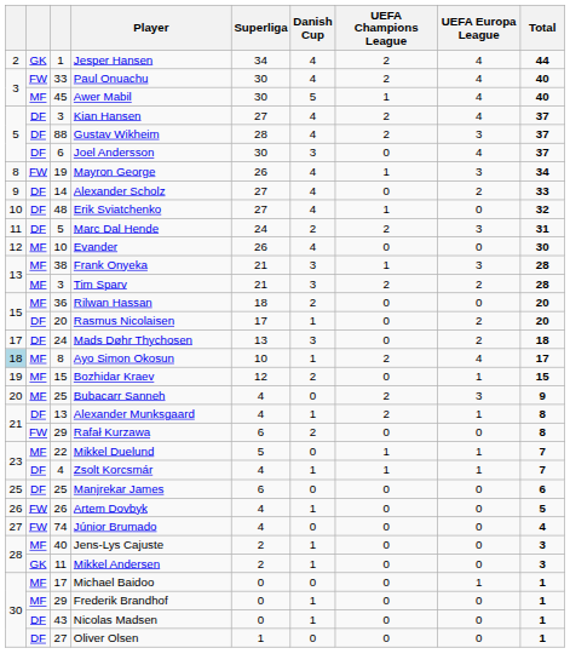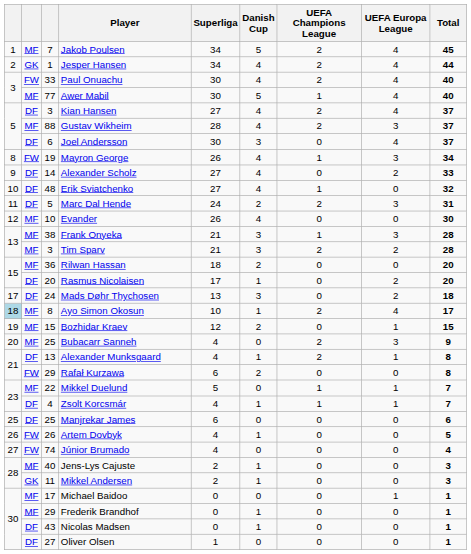+ row: 1 | MF | 7 | Jakob Poulsen | 34 | 5 | 2 | 4 | 45
Awer Mabil | column 3: 45 -> 77
Gustav Wikheim | column 2: DF -> MF
